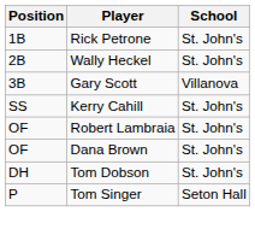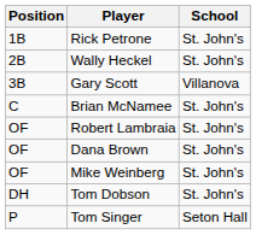- row: SS | Kerry Cahill | St. John's
+ row: C | Brian McNamee | St. John's
+ row: OF | Mike Weinberg | St. John's
